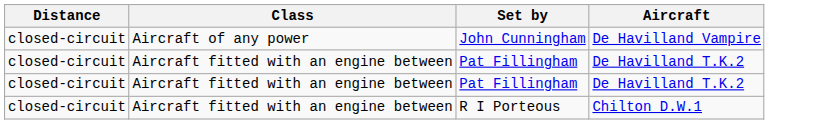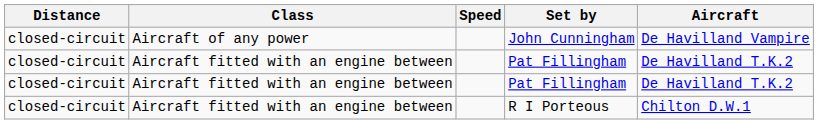+ column: Speed
